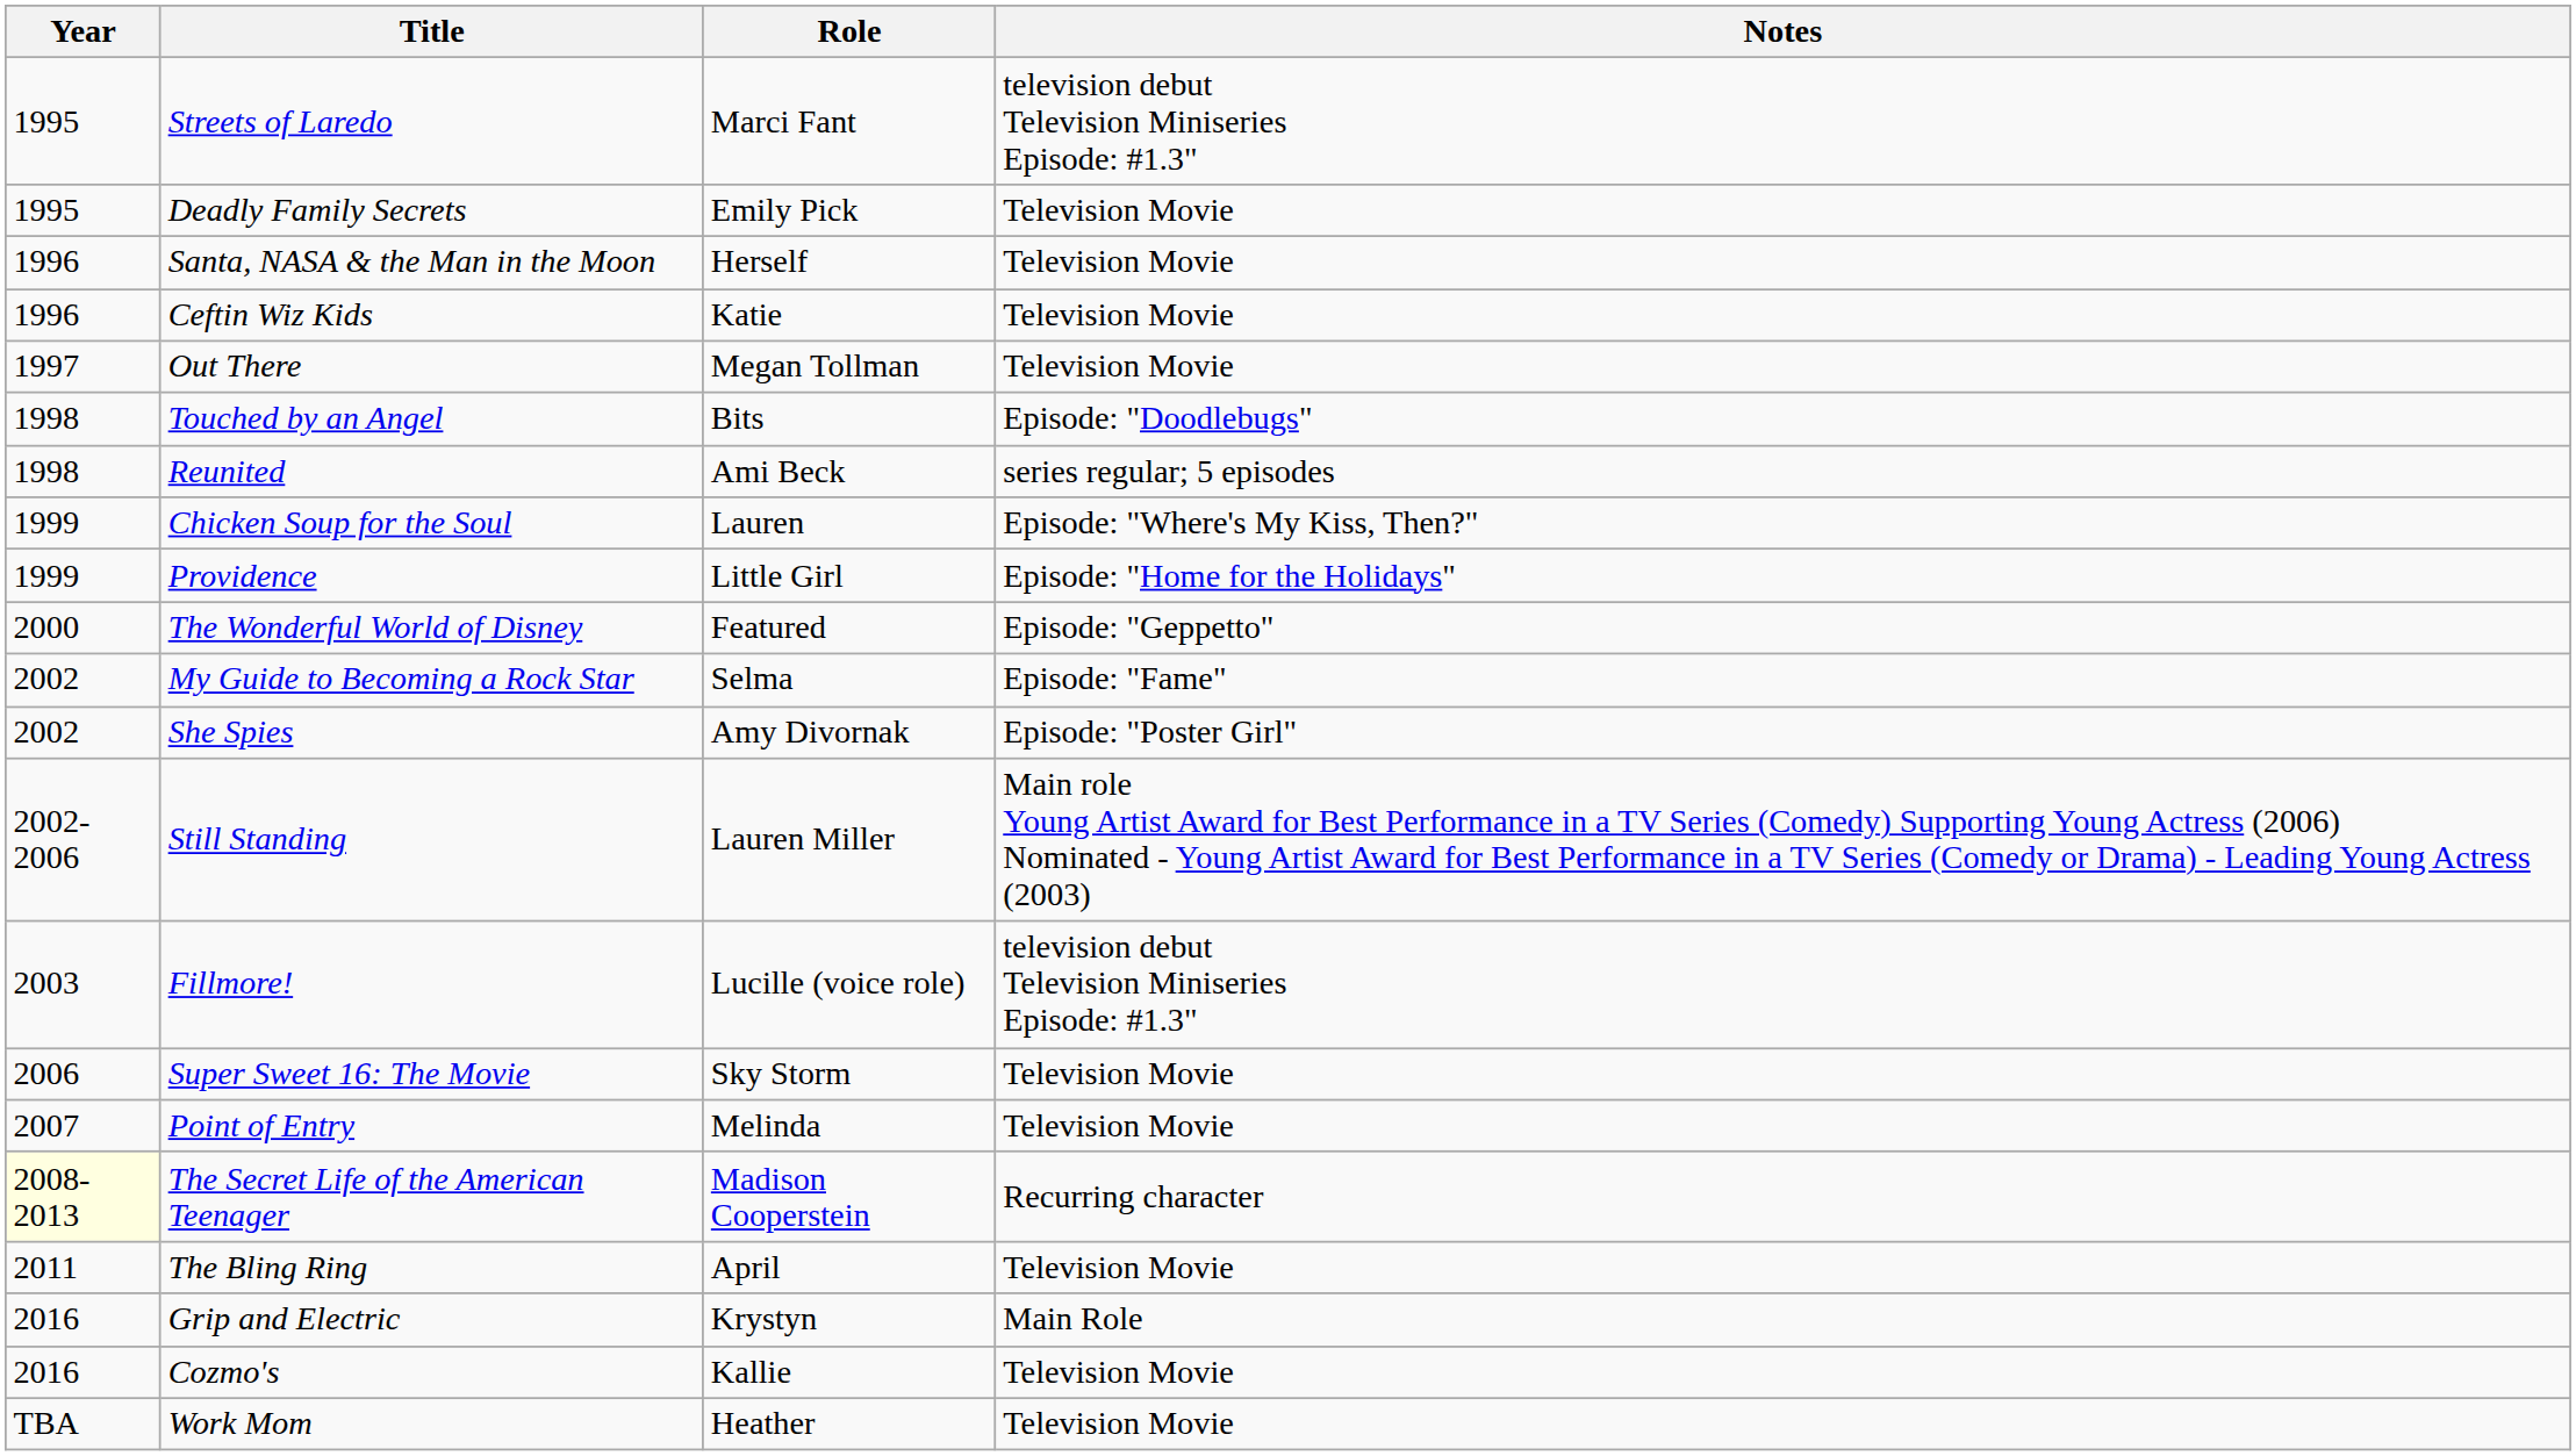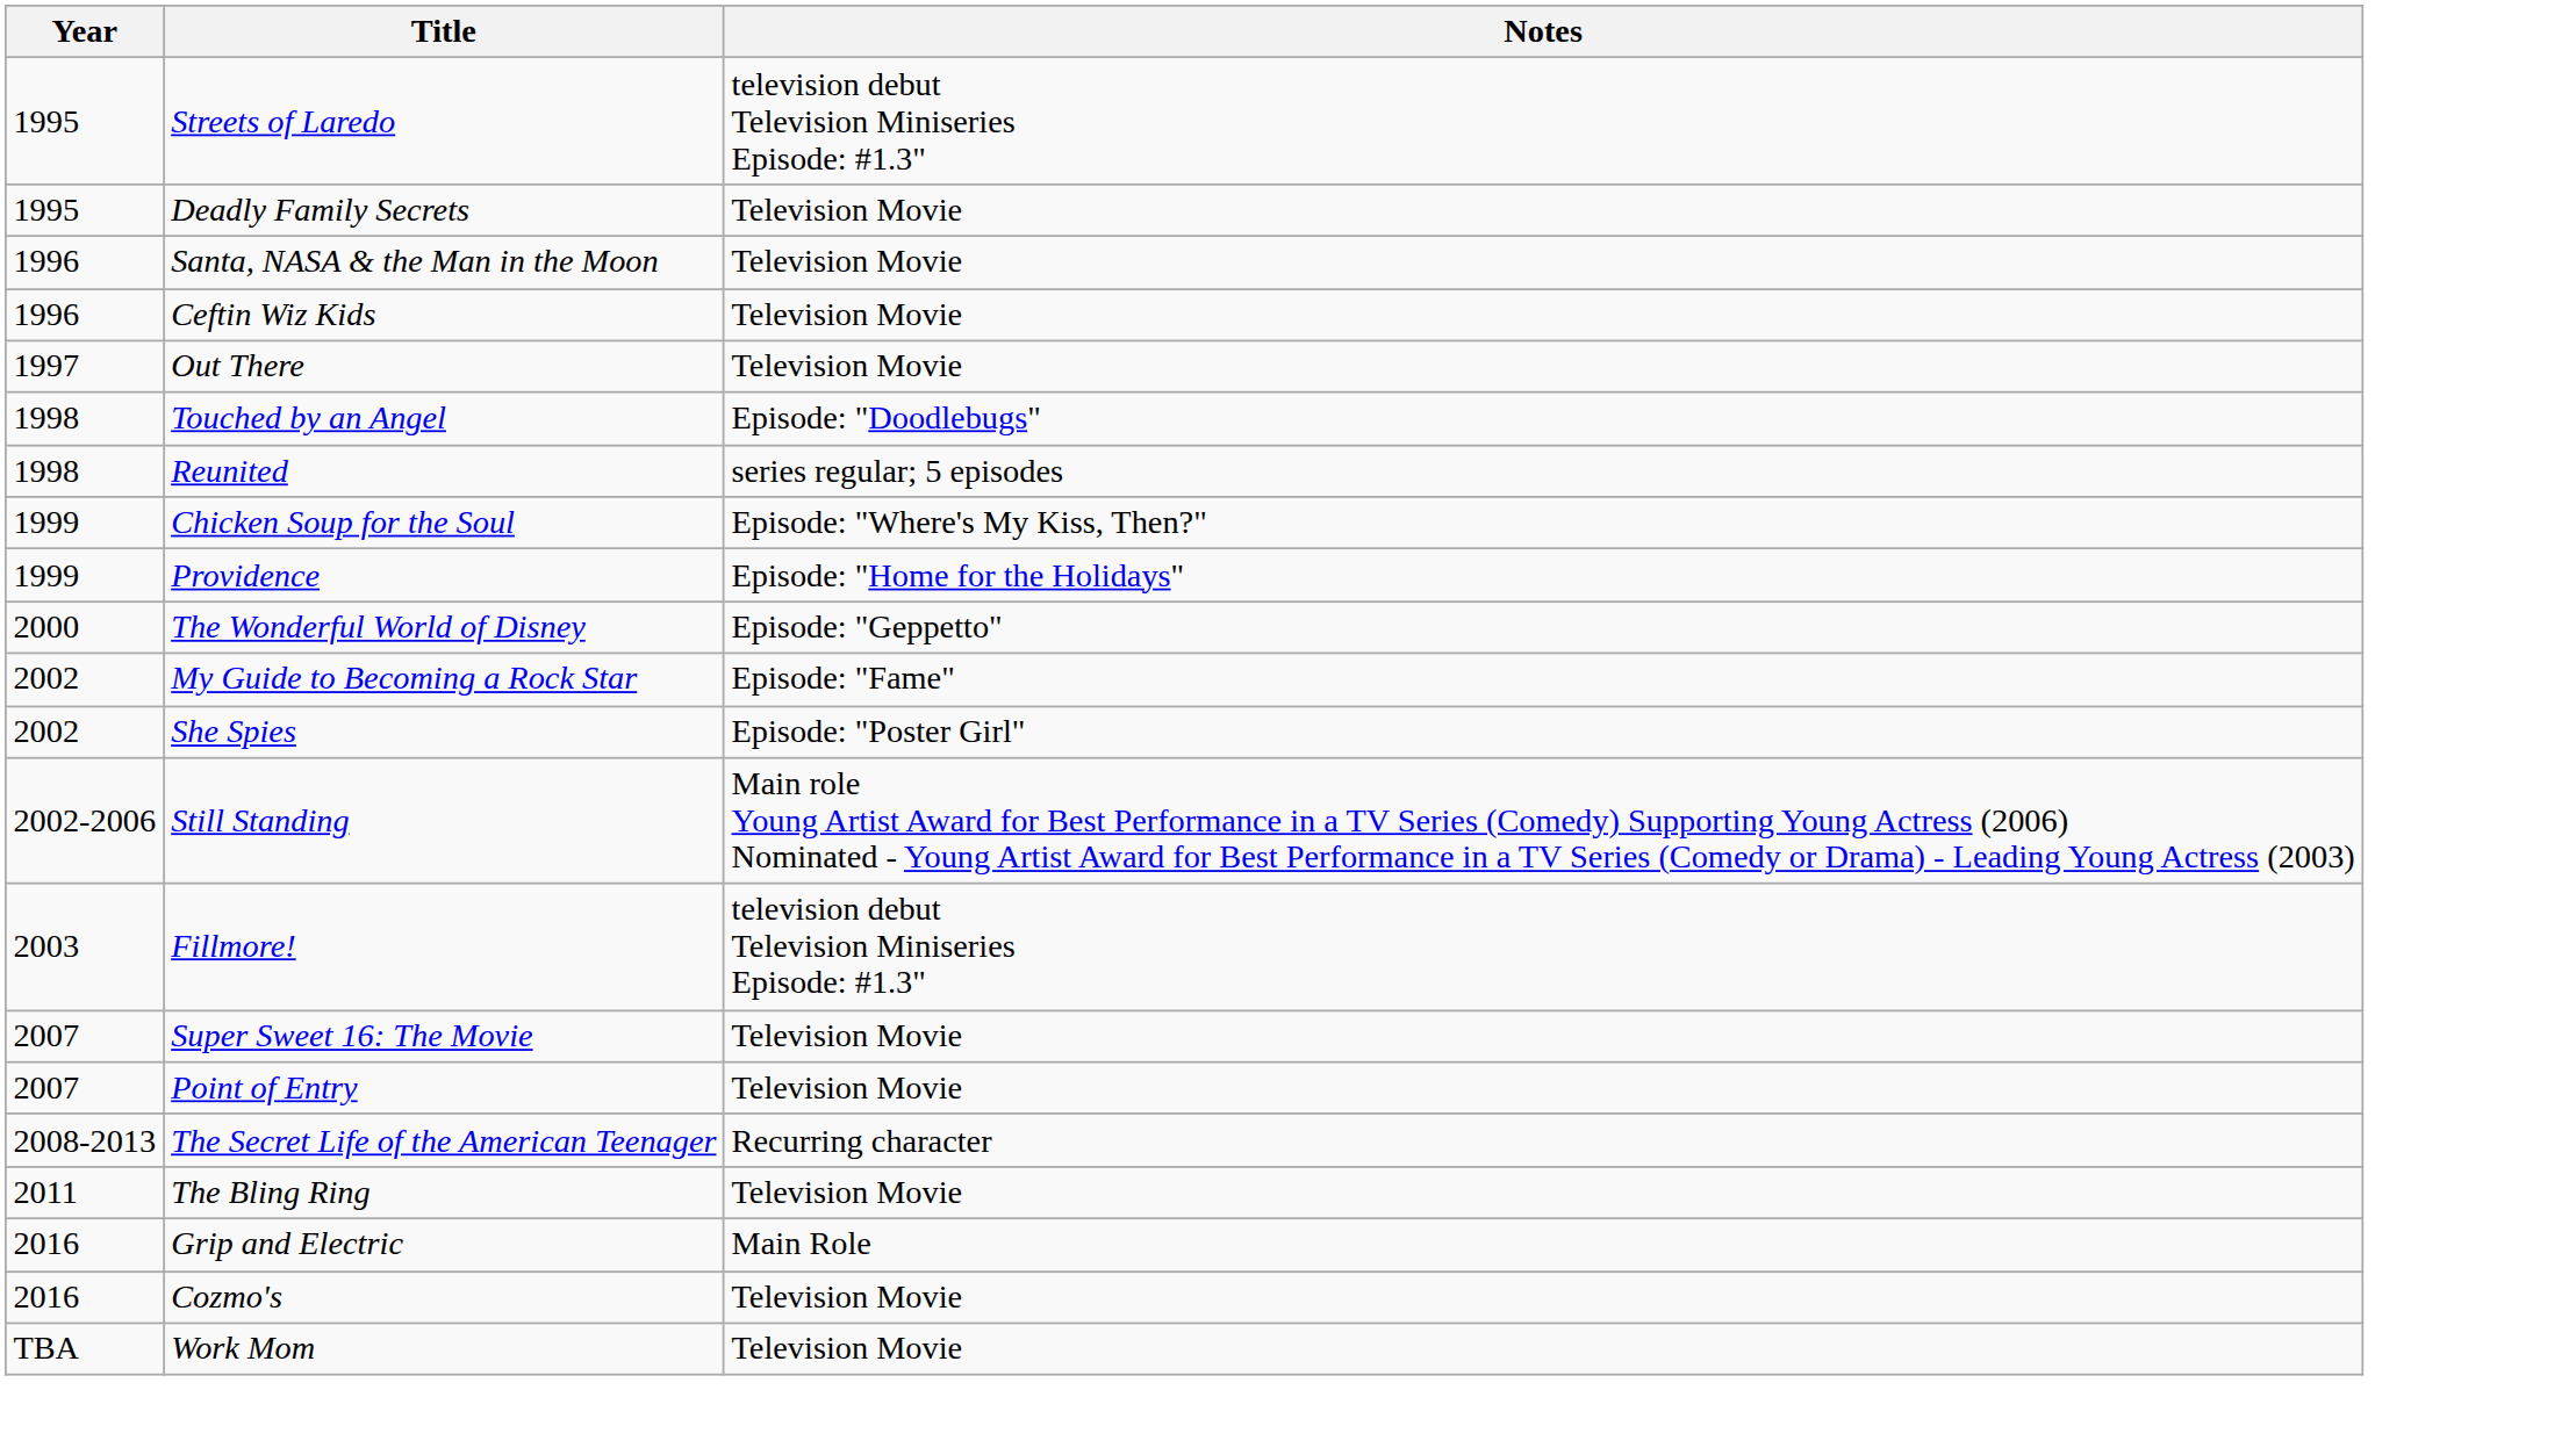- column: Role | Marci Fant | Emily Pick | Herself | Katie | Megan Tollman | Bits | Ami Beck | Lauren | Little Girl | Featured | Selma | Amy Divornak | Lauren Miller | Lucille (voice role) | Sky Storm | Melinda | Madison Cooperstein | April | Krystyn | Kallie | Heather
Super Sweet 16: The Movie | Year: 2006 -> 2007
The Secret Life of the American Teenager | Year: lightyellow background -> no background
